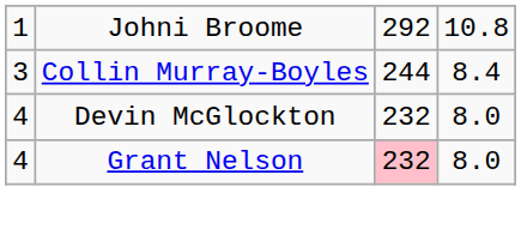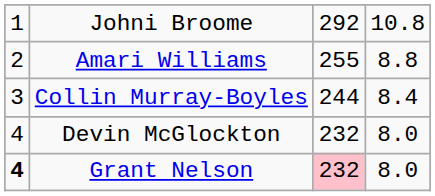+ row: 2 | Amari Williams | 255 | 8.8
Grant Nelson | column 1: normal -> bold
